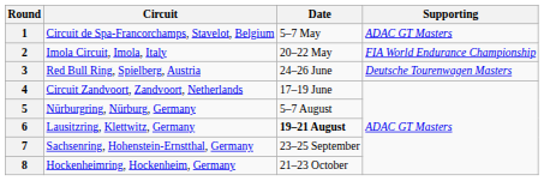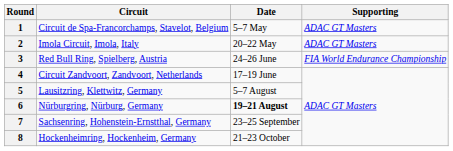2 | Supporting: FIA World Endurance Championship -> ADAC GT Masters
3 | Supporting: Deutsche Tourenwagen Masters -> FIA World Endurance Championship
5 | Circuit: Nürburgring, Nürburg, Germany -> Lausitzring, Klettwitz, Germany
6 | Circuit: Lausitzring, Klettwitz, Germany -> Nürburgring, Nürburg, Germany
